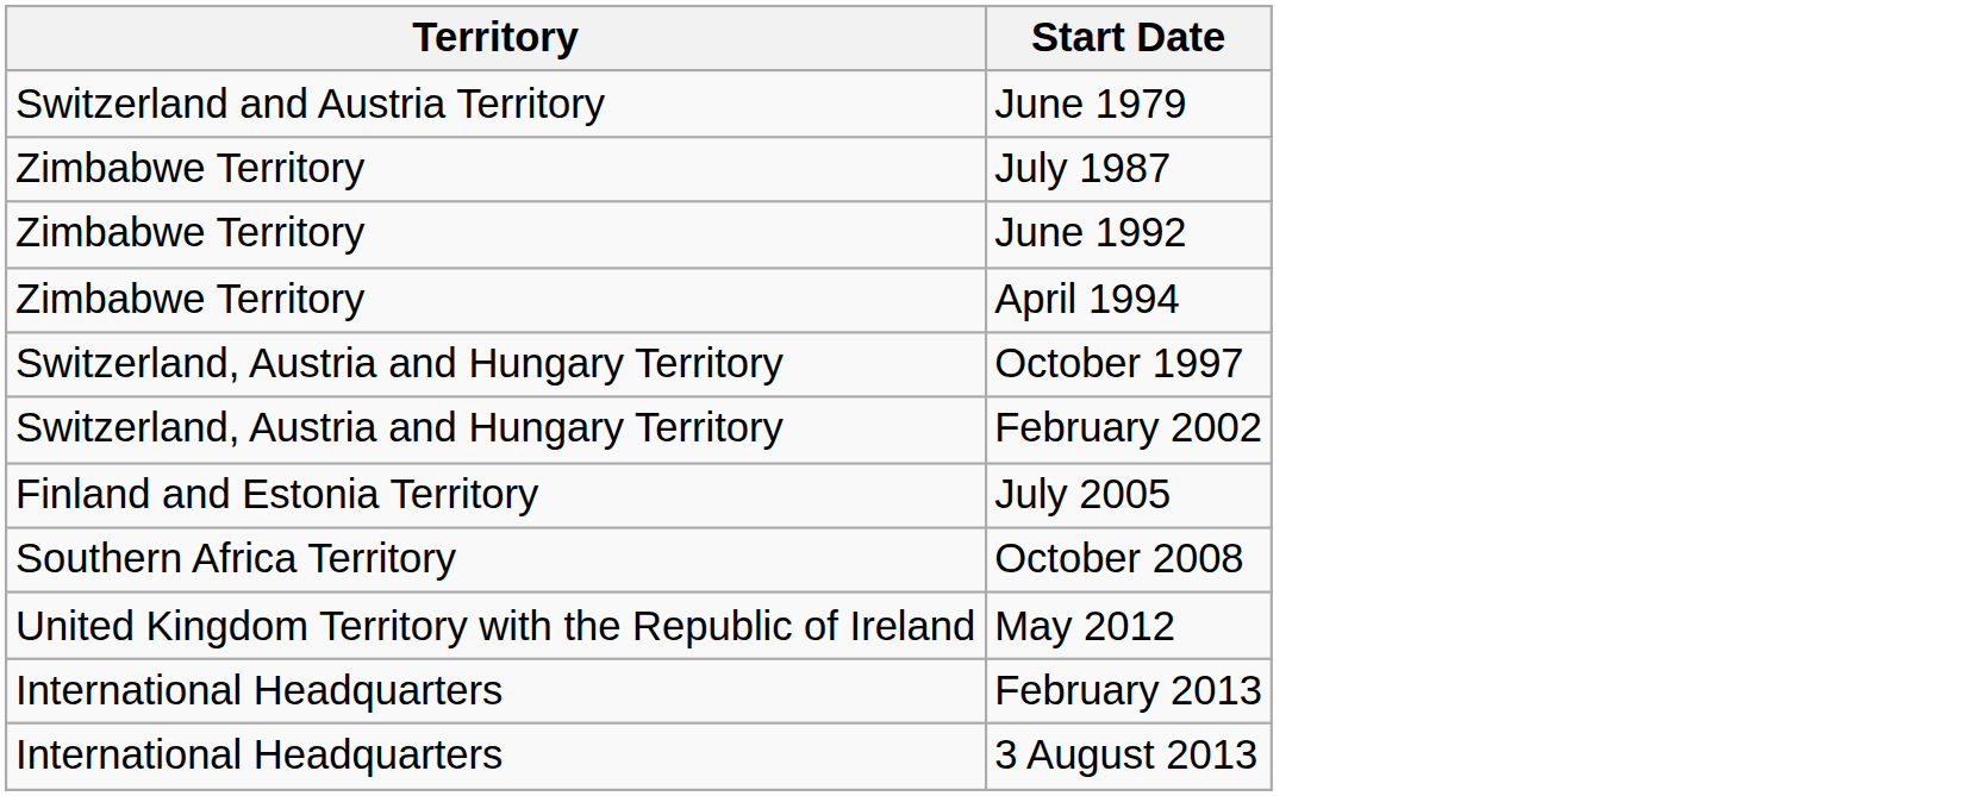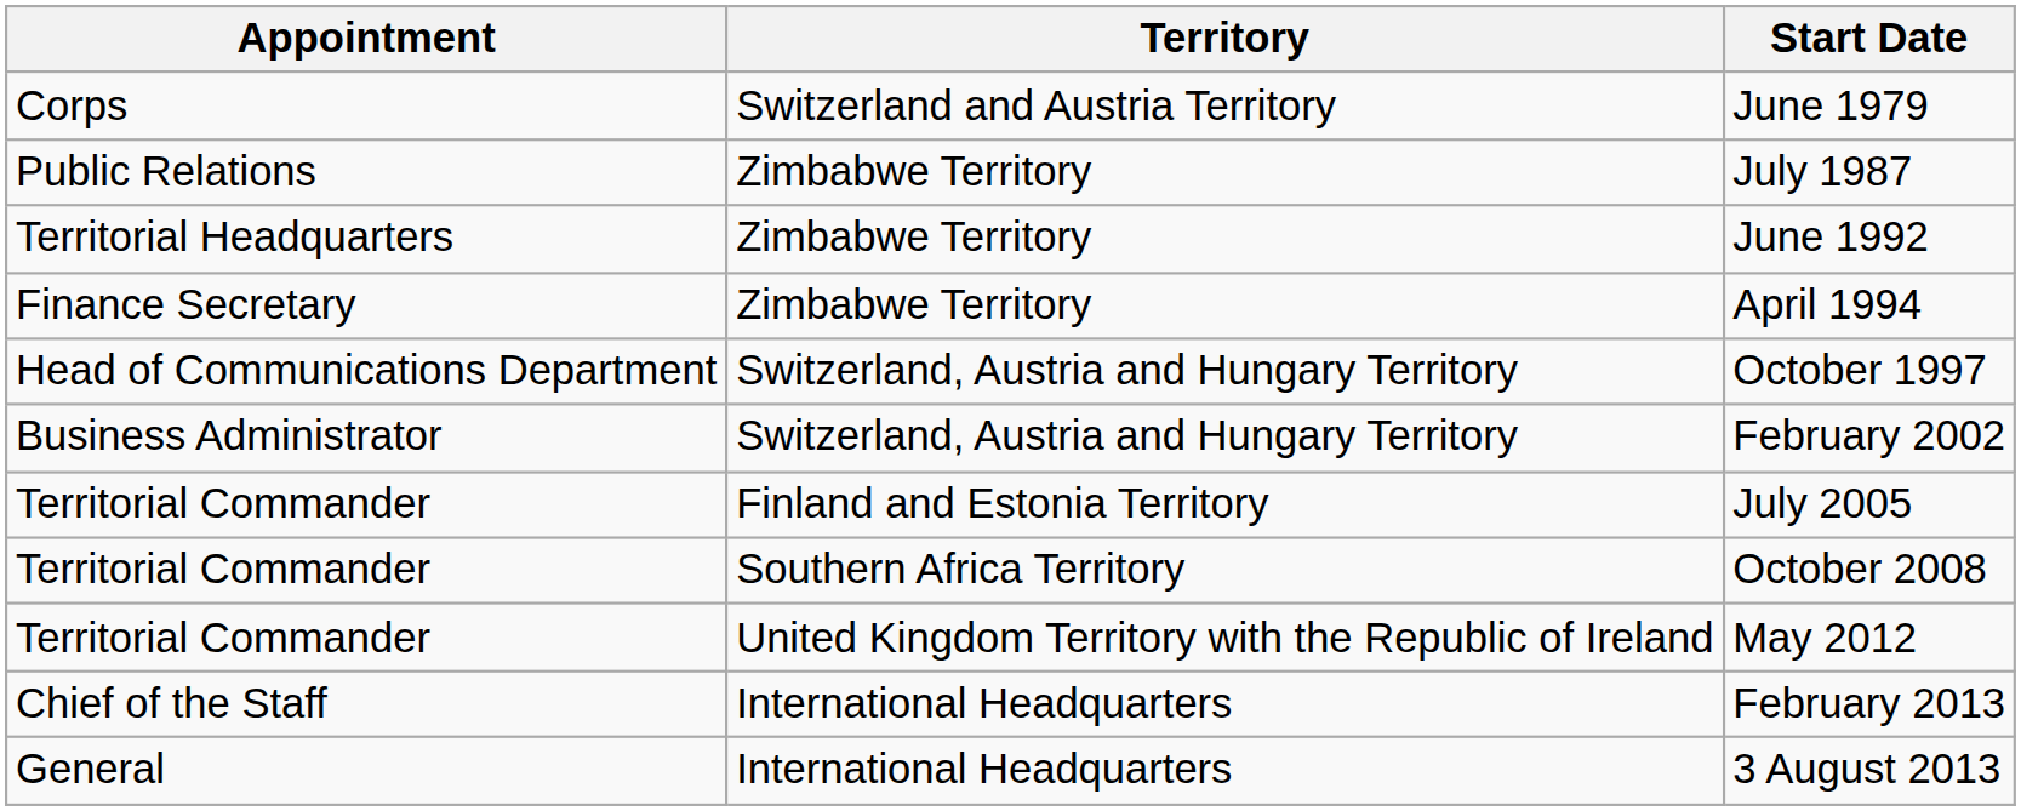+ column: Appointment | Corps | Public Relations | Territorial Headquarters | Finance Secretary | Head of Communications Department | Business Administrator | Territorial Commander | Territorial Commander | Territorial Commander | Chief of the Staff | General
